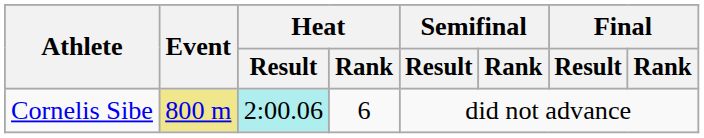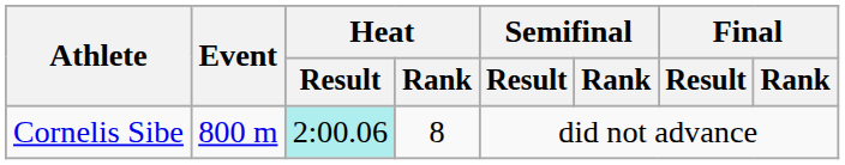Cornelis Sibe | Event: khaki background -> no background
Cornelis Sibe | Heat / Rank: 6 -> 8
